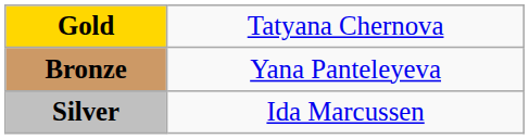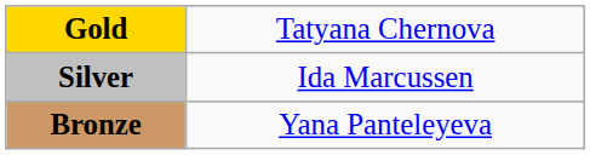rows swapped: Silver <-> Bronze
